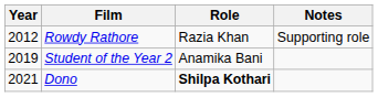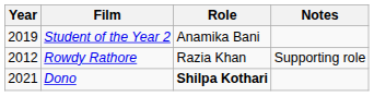rows swapped: Rowdy Rathore <-> Student of the Year 2
